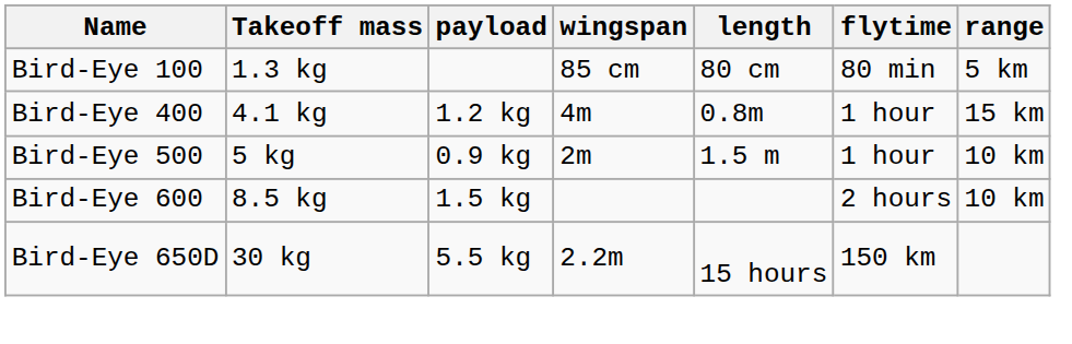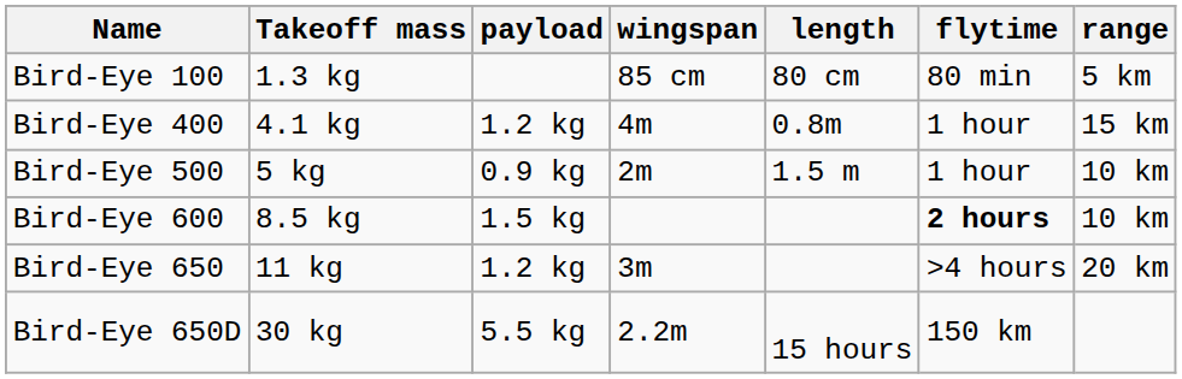Bird-Eye 600 | flytime: normal -> bold
+ row: Bird-Eye 650 | 11 kg | 1.2 kg | 3m | >4 hours | 20 km
